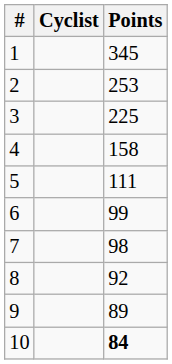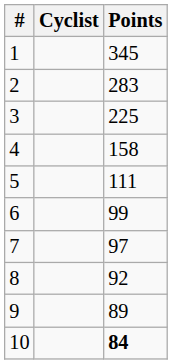2 | Points: 253 -> 283
7 | Points: 98 -> 97
